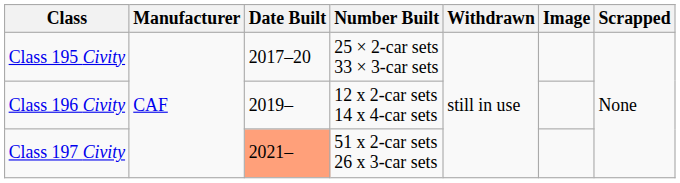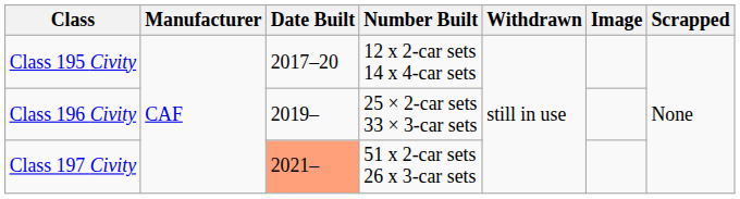Class 195 Civity | Number Built: 25 × 2-car sets 33 × 3-car sets -> 12 x 2-car sets 14 x 4-car sets
Class 196 Civity | Number Built: 12 x 2-car sets 14 x 4-car sets -> 25 × 2-car sets 33 × 3-car sets
